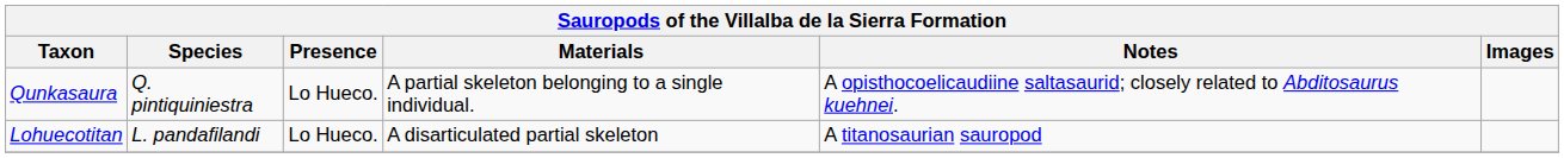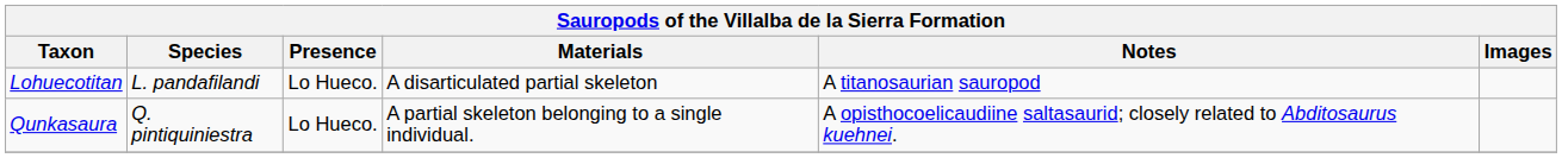rows swapped: Lohuecotitan <-> Qunkasaura
